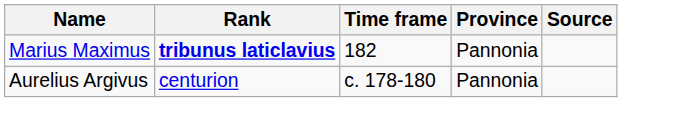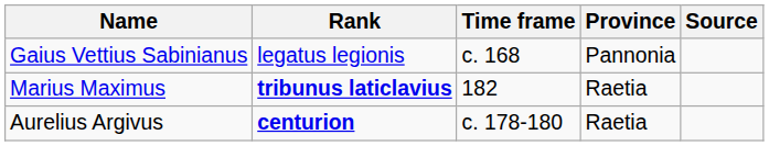+ row: Gaius Vettius Sabinianus | legatus legionis | c. 168 | Pannonia
Marius Maximus | Province: Pannonia -> Raetia
Aurelius Argivus | Rank: normal -> bold
Aurelius Argivus | Province: Pannonia -> Raetia
